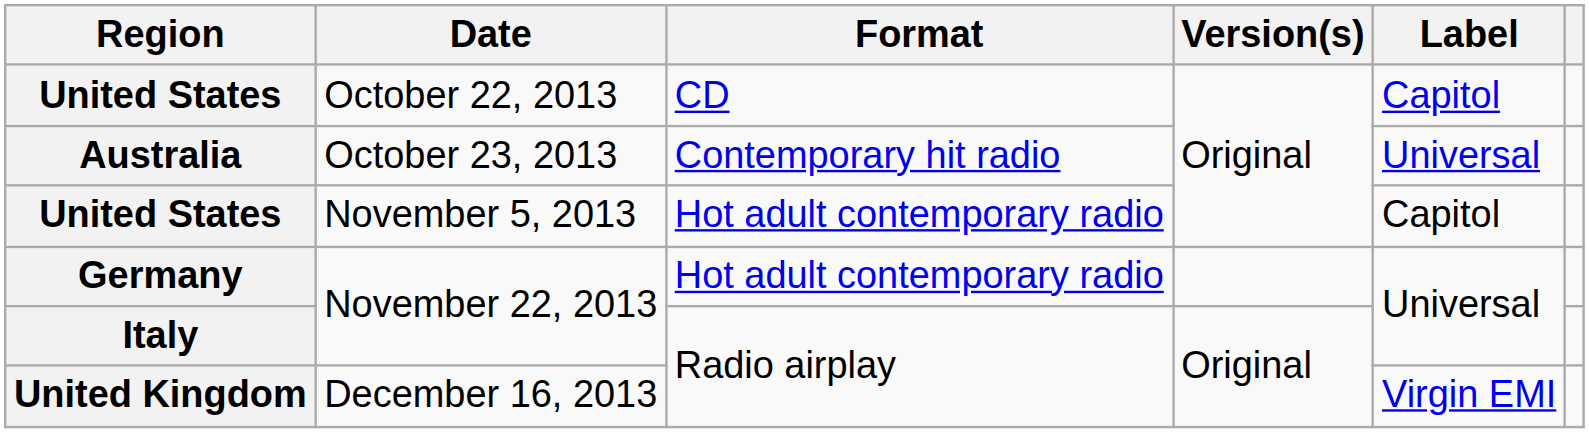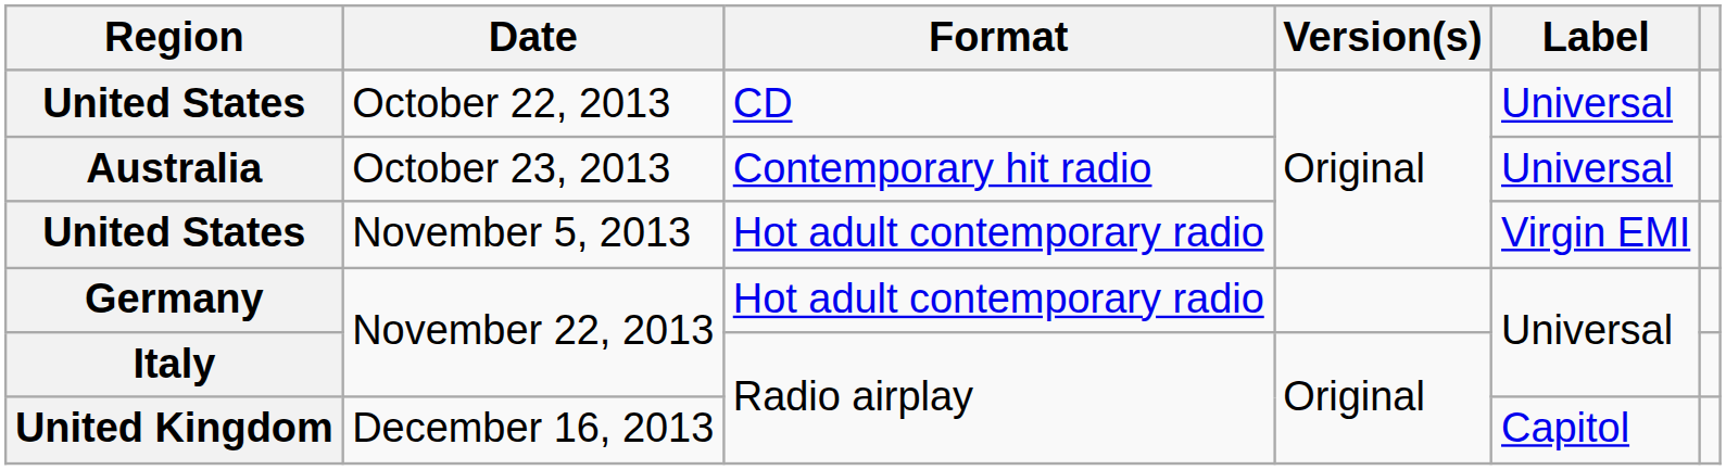United States / October 22, 2013 | Label: Capitol -> Universal
United States / November 5, 2013 | Label: Capitol -> Virgin EMI
United Kingdom | Label: Virgin EMI -> Capitol
